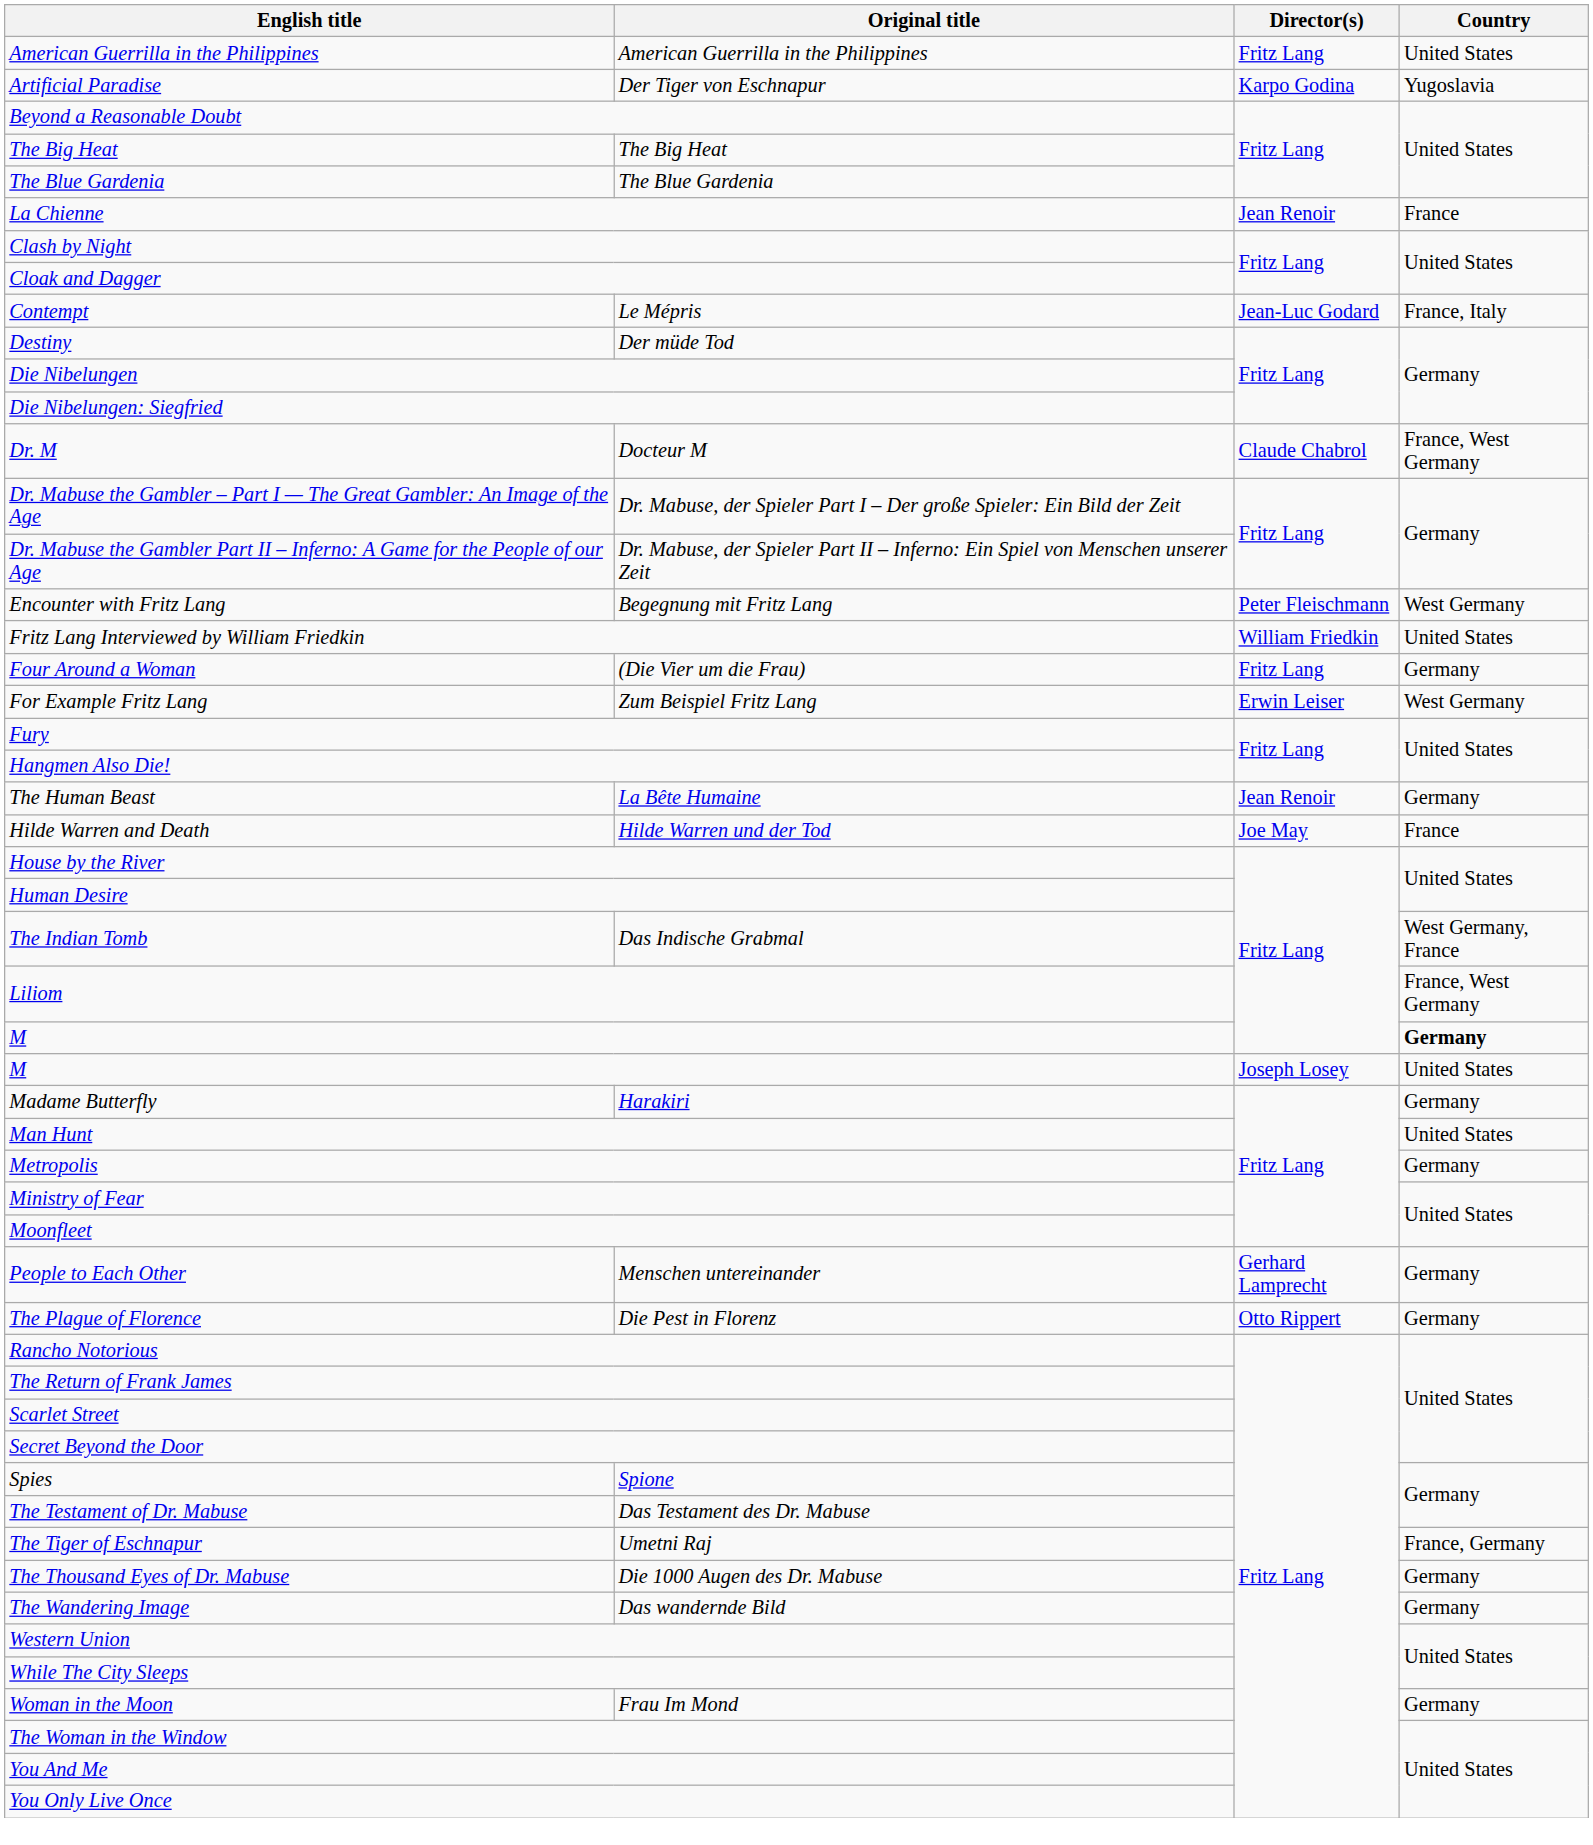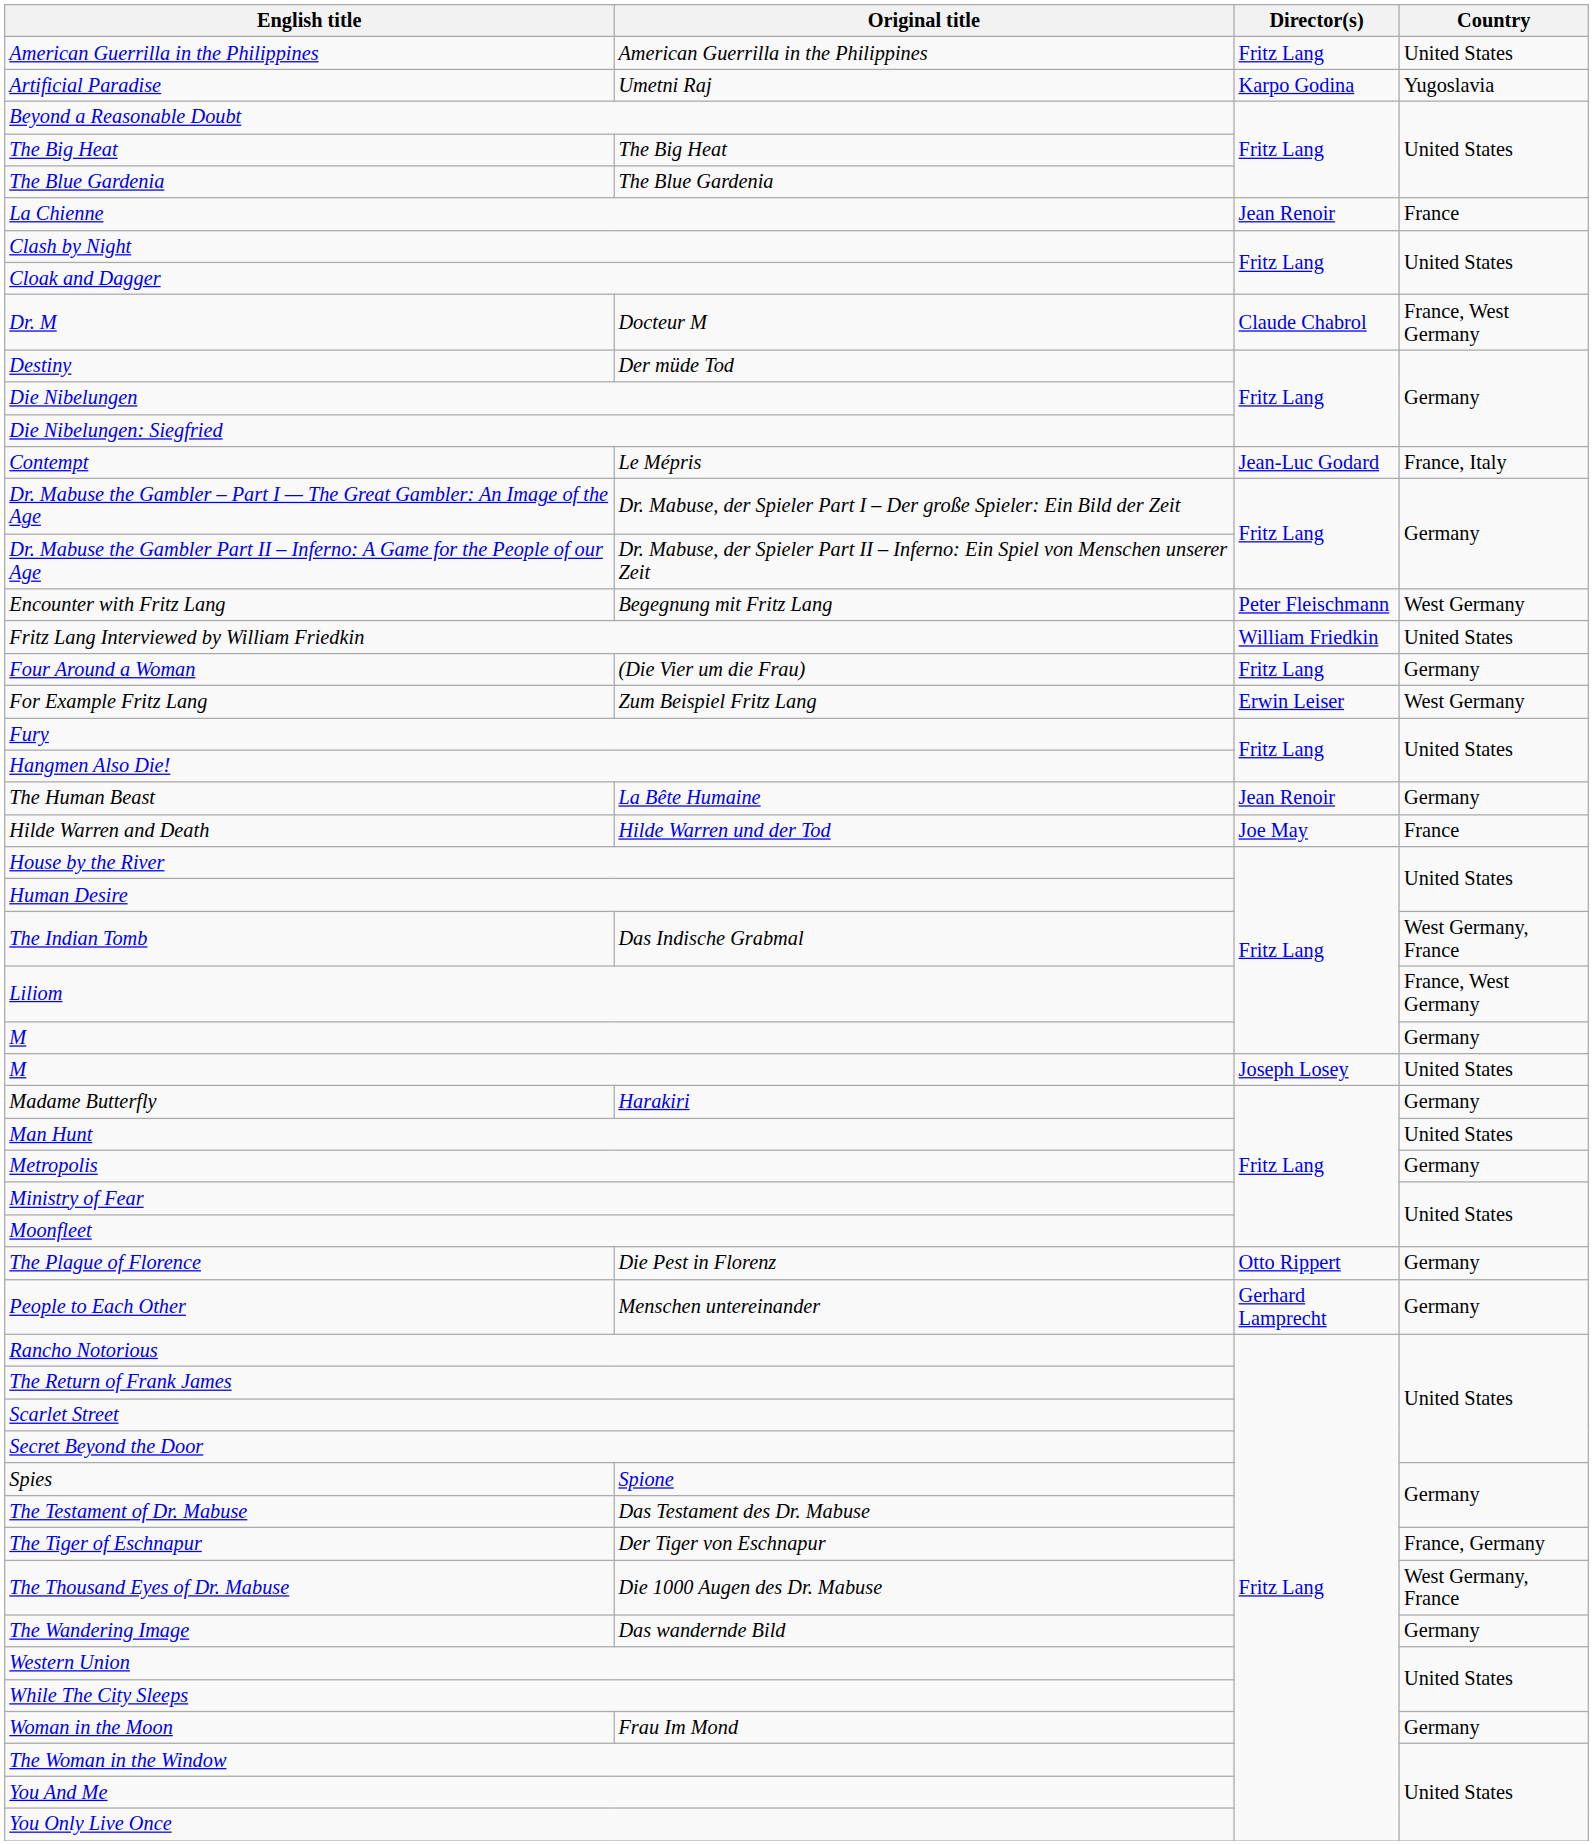Artificial Paradise | Original title: Der Tiger von Eschnapur -> Umetni Raj
rows swapped: Contempt <-> Dr. M
M / Fritz Lang | Country: bold -> normal
rows swapped: People to Each Other <-> The Plague of Florence
The Tiger of Eschnapur | Original title: Umetni Raj -> Der Tiger von Eschnapur
The Thousand Eyes of Dr. Mabuse | Country: Germany -> West Germany, France
